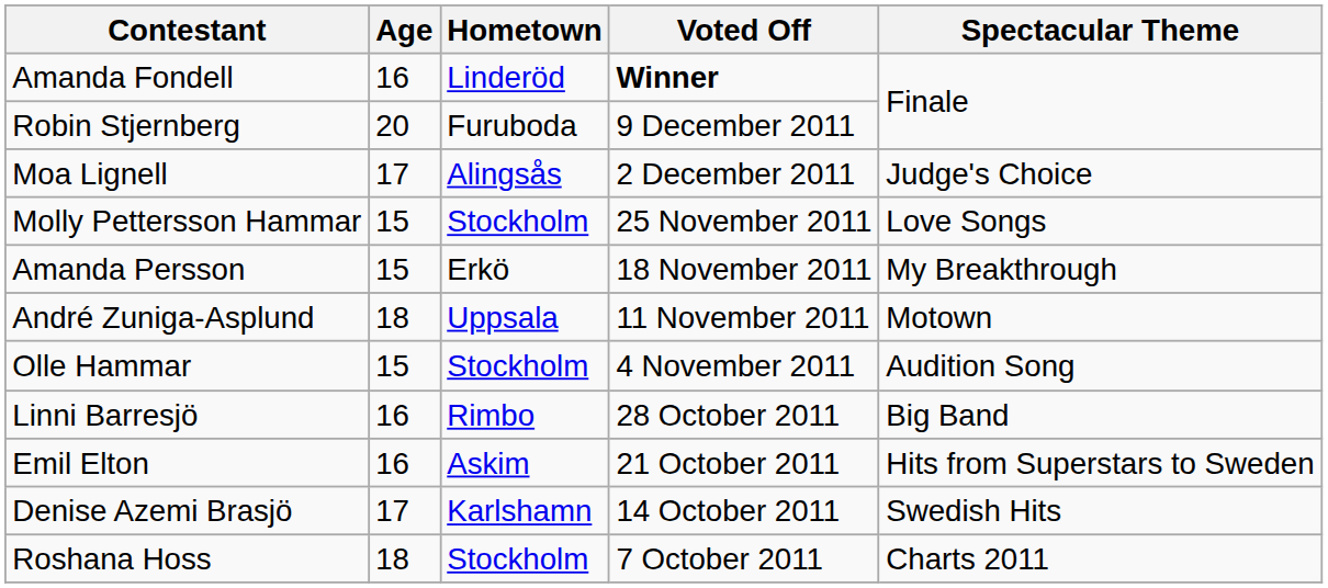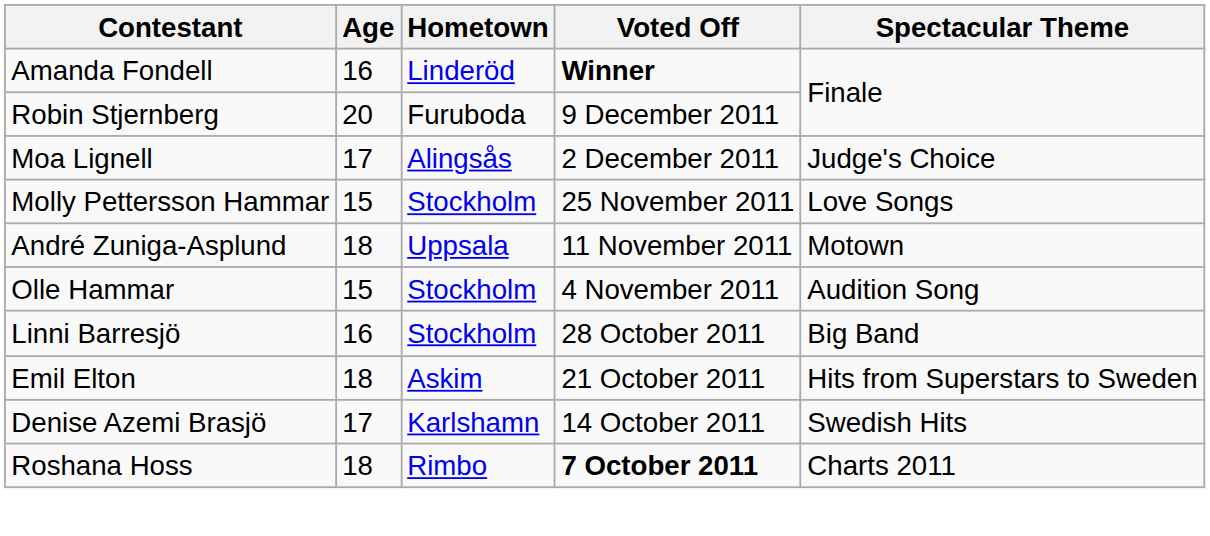- row: Amanda Persson | 15 | Erkö | 18 November 2011 | My Breakthrough
Linni Barresjö | Hometown: Rimbo -> Stockholm
Emil Elton | Age: 16 -> 18
Roshana Hoss | Hometown: Stockholm -> Rimbo
Roshana Hoss | Voted Off: normal -> bold
